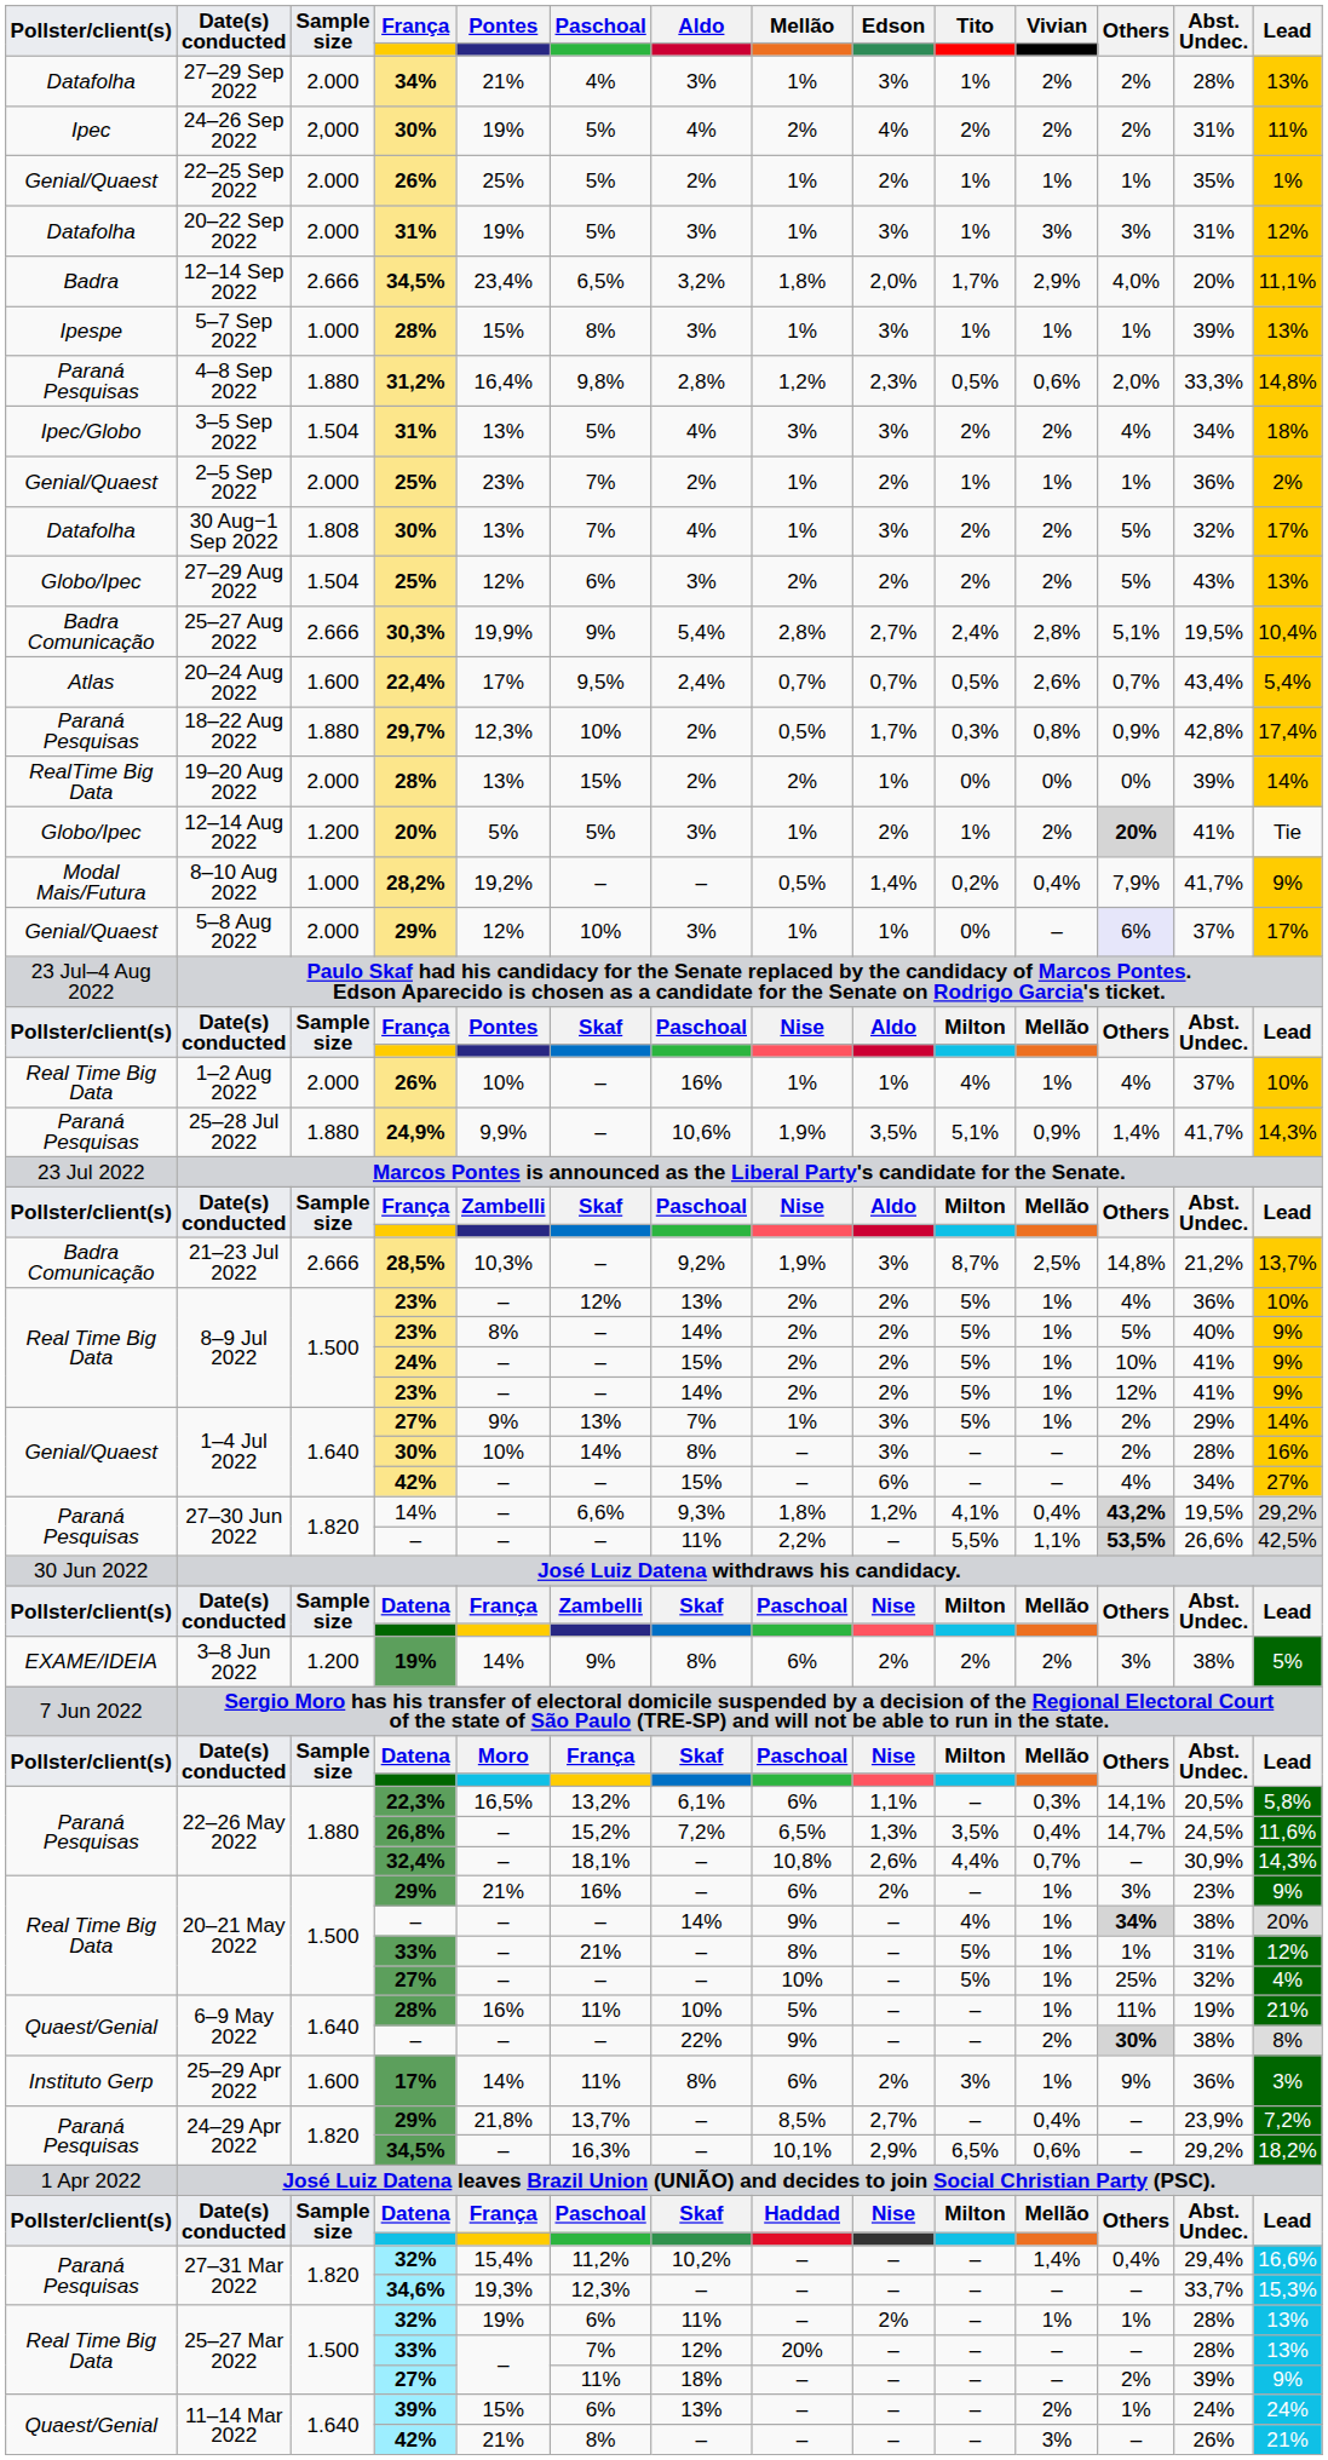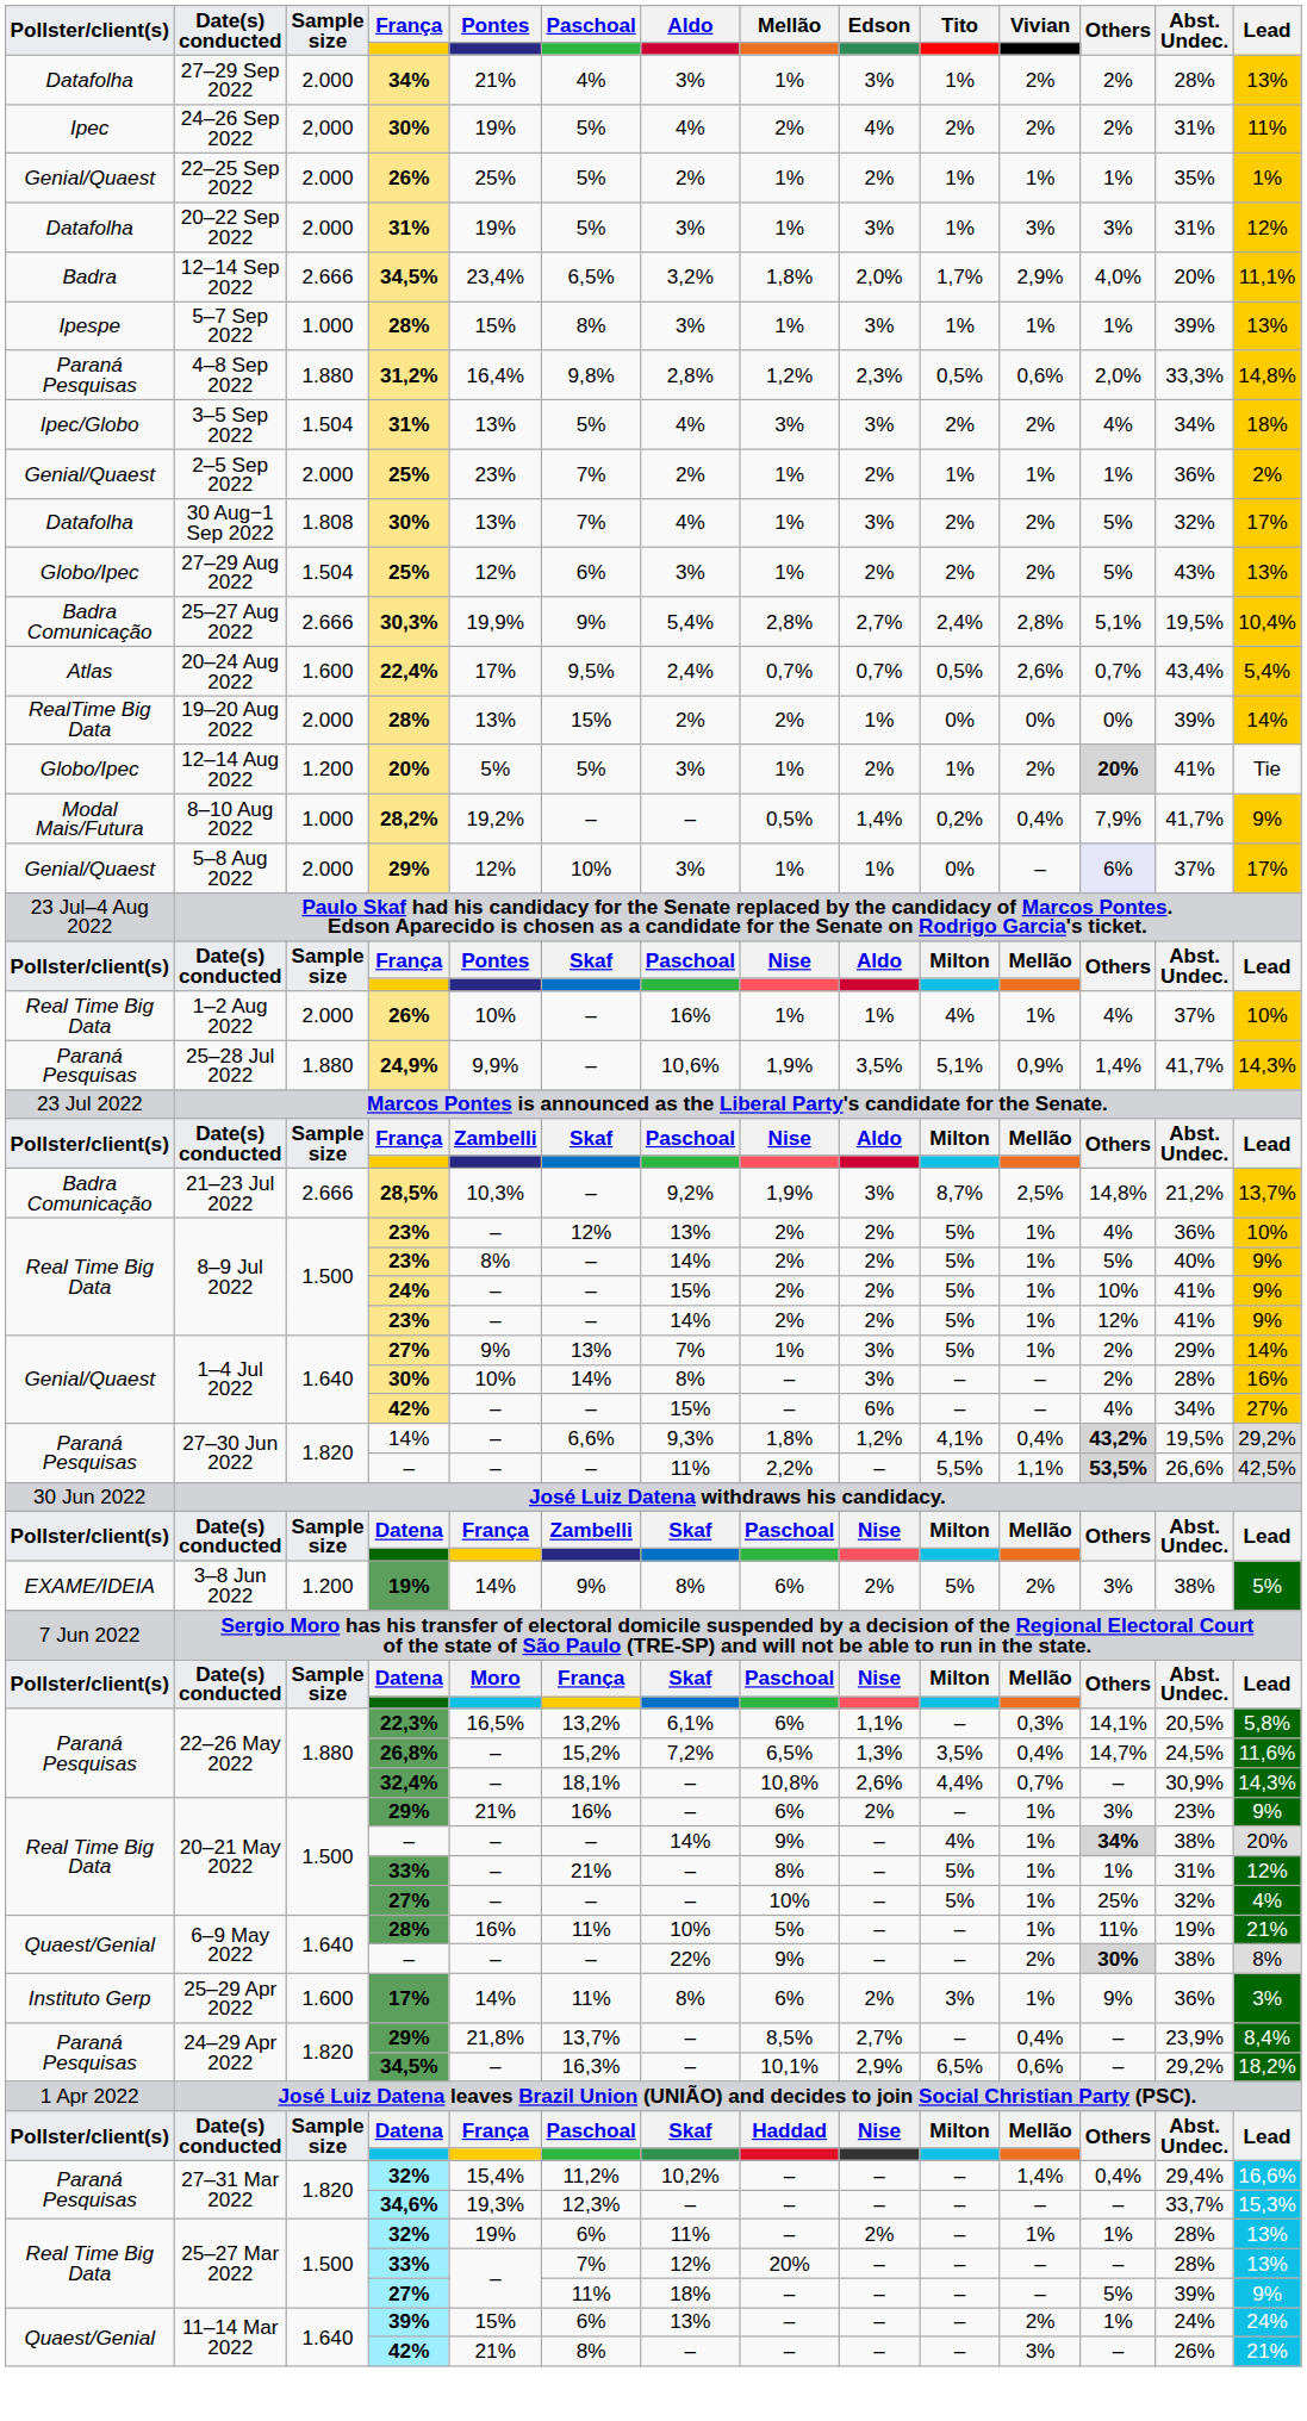27–29 Aug 2022 | Mellão: 2% -> 1%
- row: Paraná Pesquisas | 18–22 Aug 2022 | 1.880 | 29,7% | 12,3% | 10% | 2% | 0,5% | 1,7% | 0,3% | 0,8% | 0,9% | 42,8% | 17,4%
3–8 Jun 2022 | Tito: 2% -> 5%
24–29 Apr 2022 / 29% | Lead: 7,2% -> 8,4%
25–27 Mar 2022 / 27% | Others: 2% -> 5%
